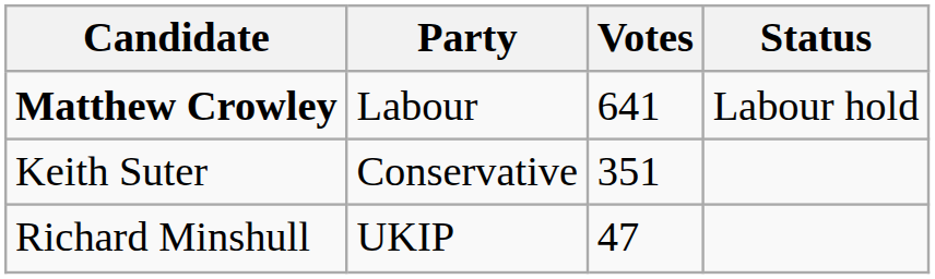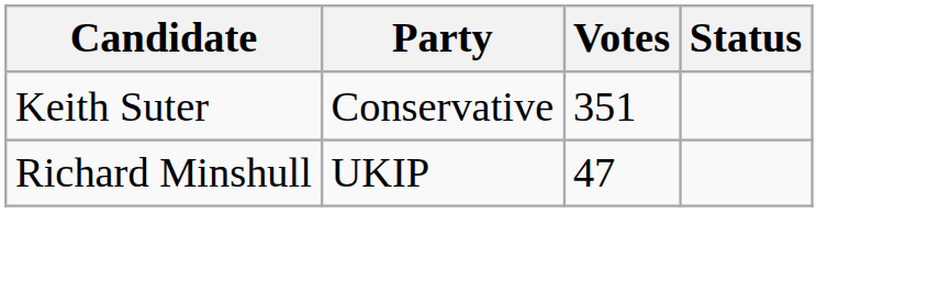- row: Matthew Crowley | Labour | 641 | Labour hold
